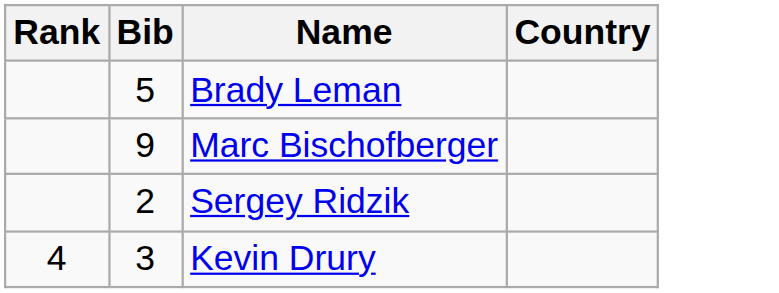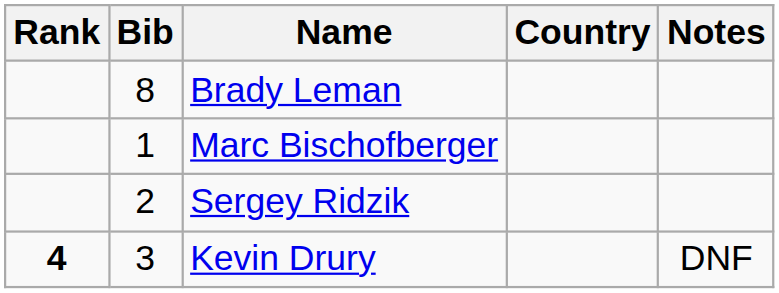+ column: Notes | DNF
Brady Leman | Bib: 5 -> 8
Marc Bischofberger | Bib: 9 -> 1
Kevin Drury | Rank: normal -> bold
